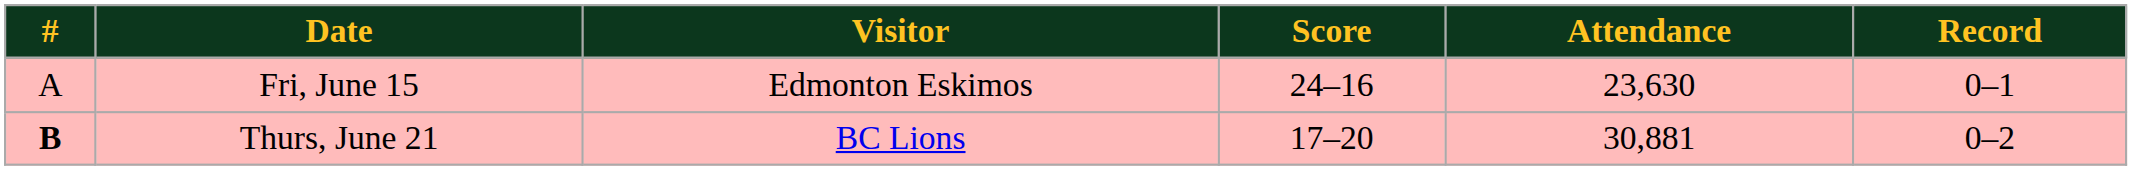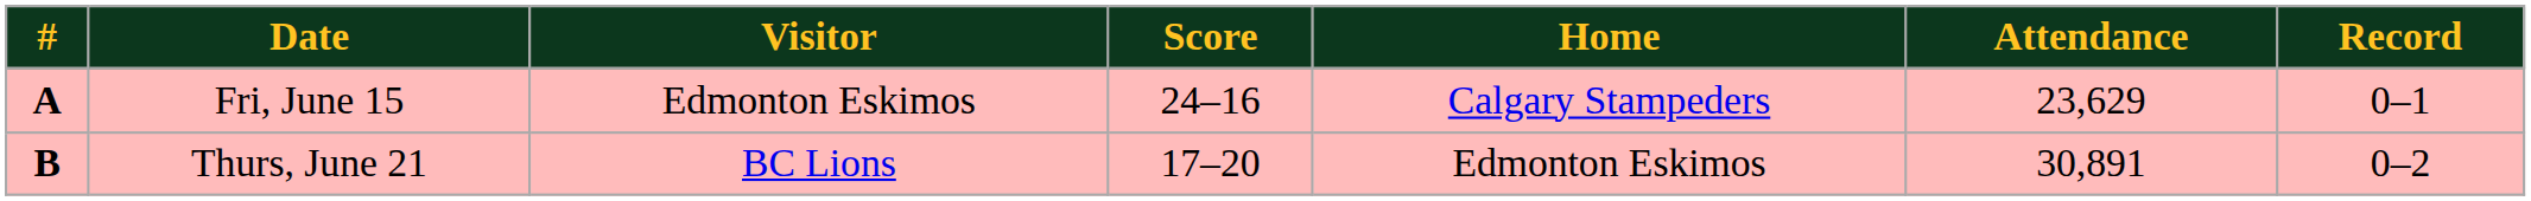+ column: Home | Calgary Stampeders | Edmonton Eskimos
Fri, June 15 | #: normal -> bold
Fri, June 15 | Attendance: 23,630 -> 23,629
Thurs, June 21 | Attendance: 30,881 -> 30,891
